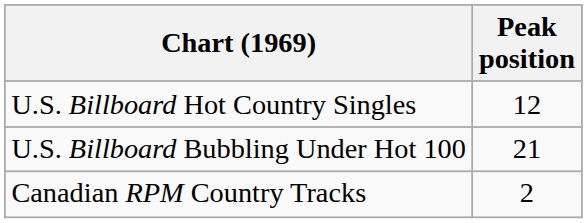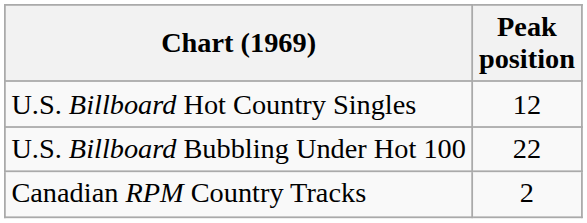U.S. Billboard Bubbling Under Hot 100 | Peak position: 21 -> 22
